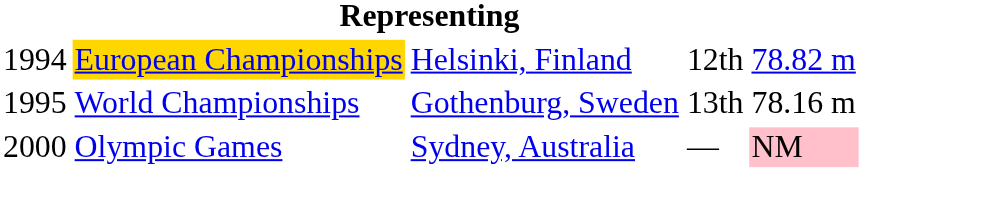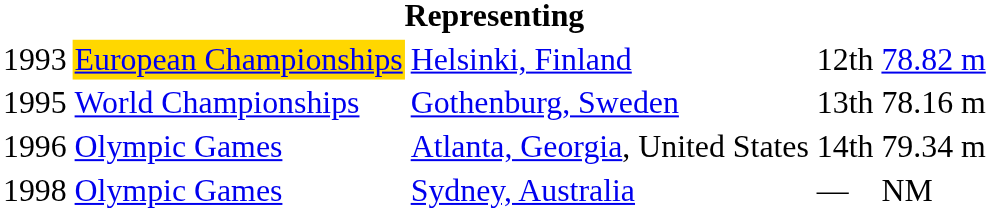Helsinki, Finland | column 1: 1994 -> 1993
+ row: 1996 | Olympic Games | Atlanta, Georgia, United States | 14th | 79.34 m
Sydney, Australia | column 1: 2000 -> 1998
Sydney, Australia | column 5: pink background -> no background
